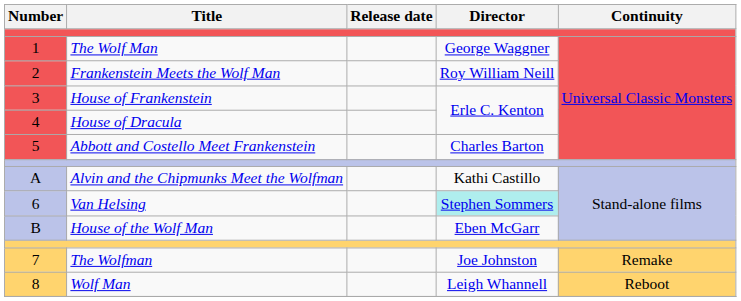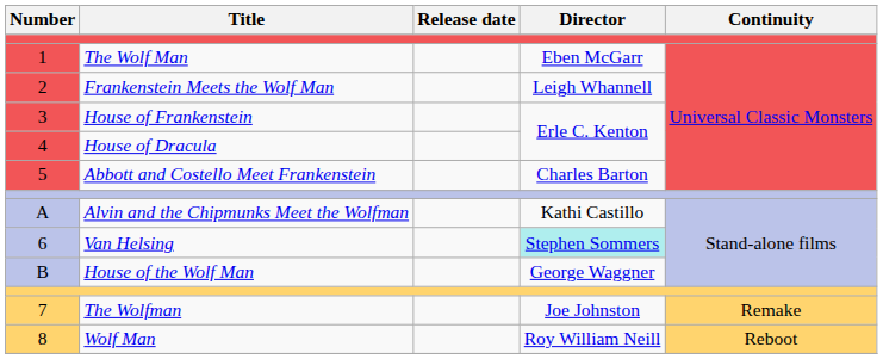1 | Director: George Waggner -> Eben McGarr
2 | Director: Roy William Neill -> Leigh Whannell
B | Director: Eben McGarr -> George Waggner
8 | Director: Leigh Whannell -> Roy William Neill
